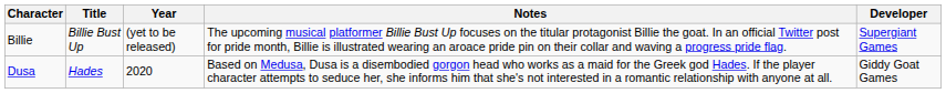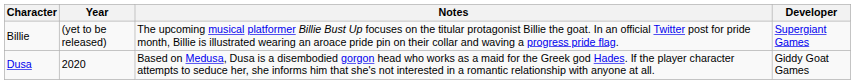- column: Title | Billie Bust Up | Hades
